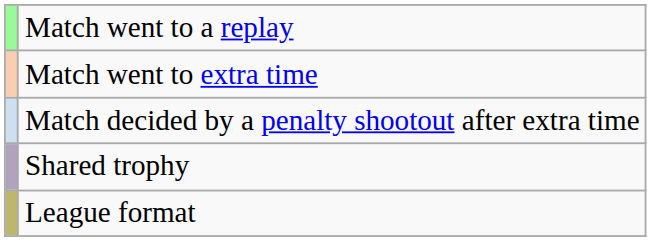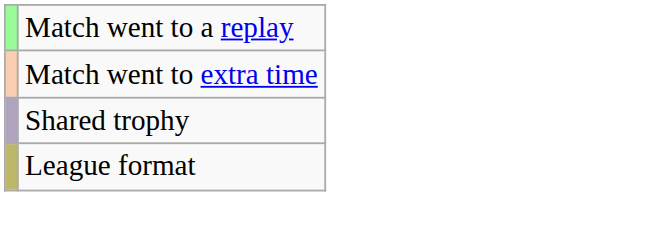- row: Match decided by a penalty shootout after extra time
